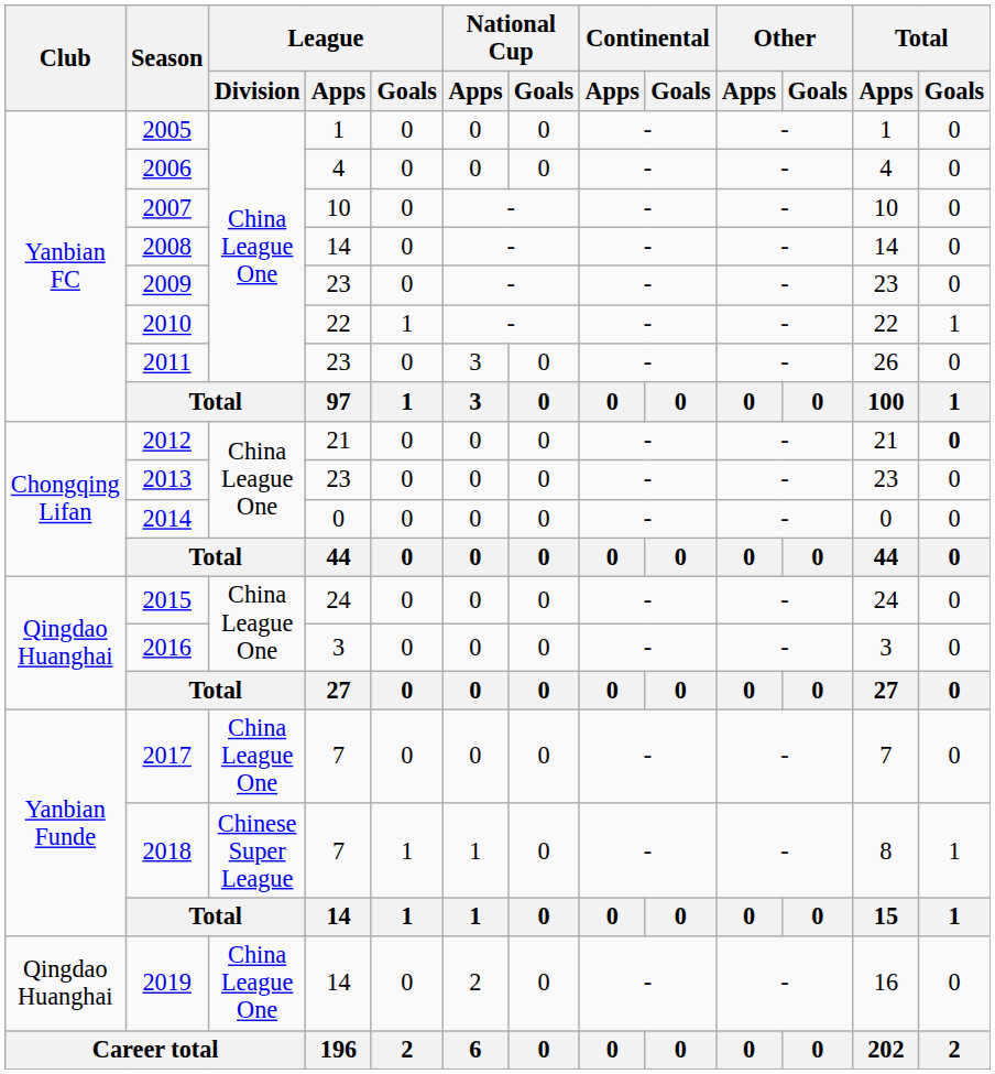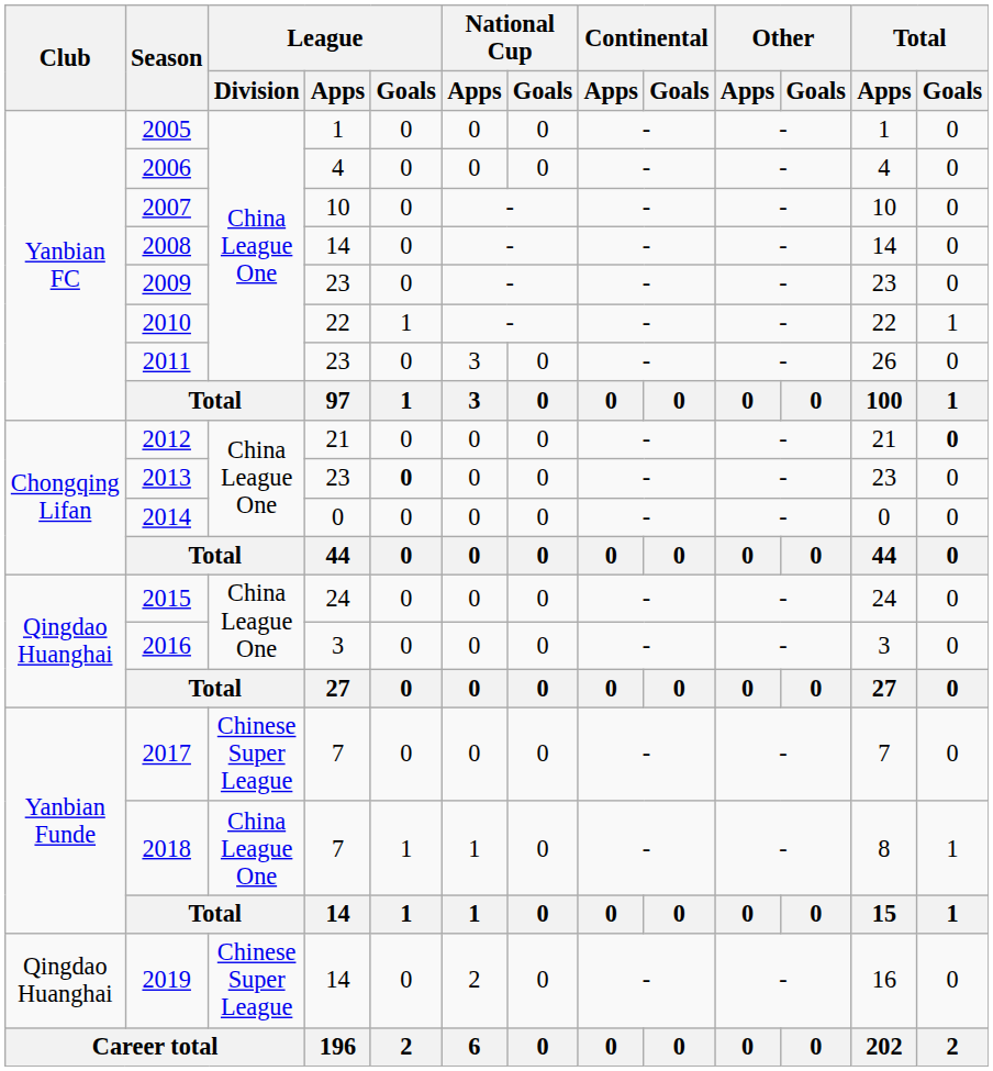2013 | League / Goals: normal -> bold
2017 | League / Division: China League One -> Chinese Super League
2018 | League / Division: Chinese Super League -> China League One
2019 | League / Division: China League One -> Chinese Super League
